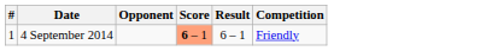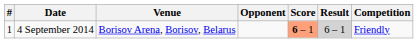+ column: Venue | Borisov Arena, Borisov, Belarus
4 September 2014 | Result: no background -> lightgrey background
